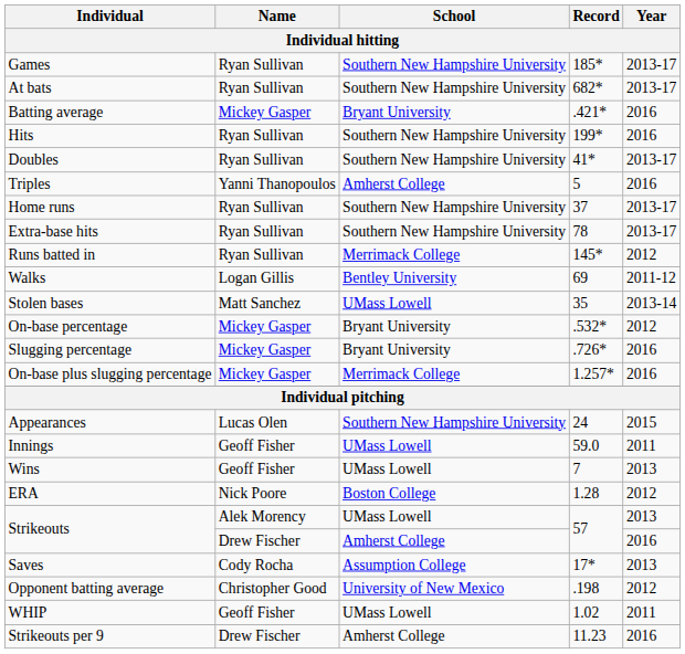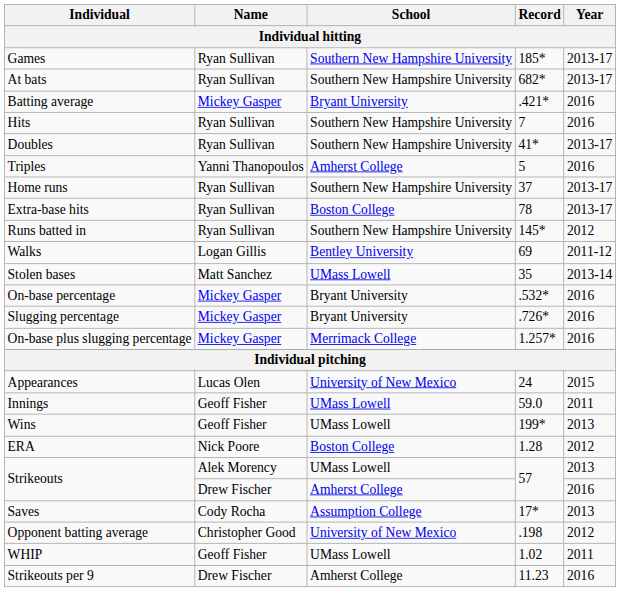Hits | Record: 199* -> 7
Extra-base hits | School: Southern New Hampshire University -> Boston College
Runs batted in | School: Merrimack College -> Southern New Hampshire University
On-base percentage | Year: 2012 -> 2016
Appearances | School: Southern New Hampshire University -> University of New Mexico
Wins | Record: 7 -> 199*
